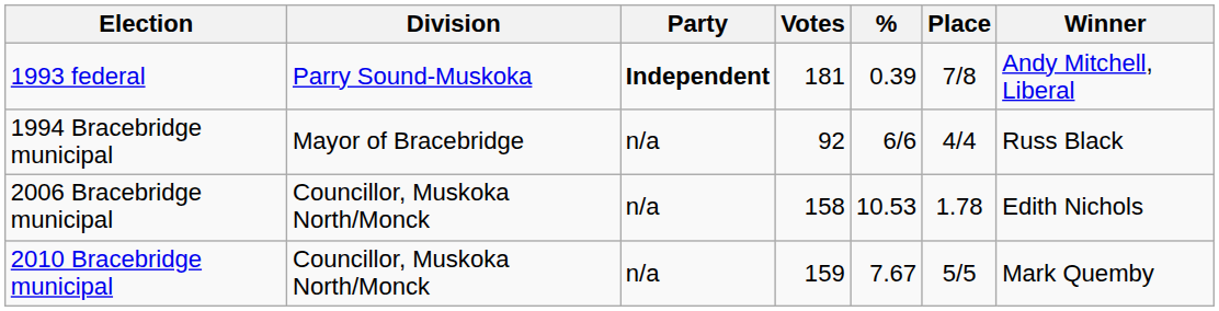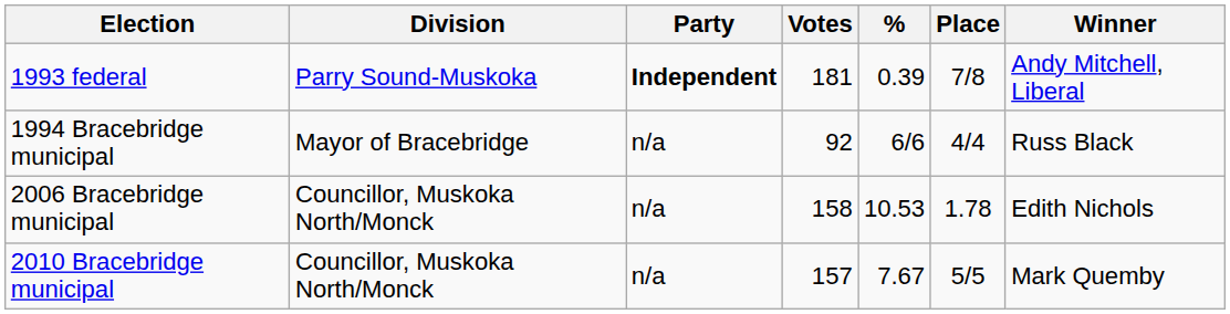2010 Bracebridge municipal | Votes: 159 -> 157
